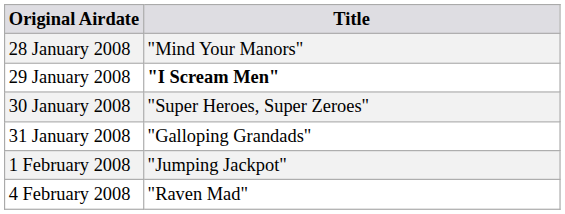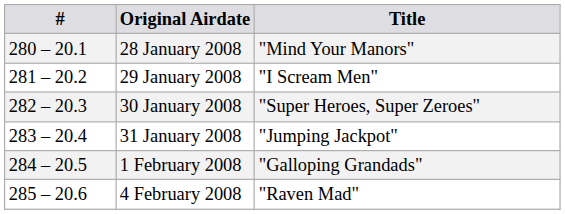+ column: # | 280 – 20.1 | 281 – 20.2 | 282 – 20.3 | 283 – 20.4 | 284 – 20.5 | 285 – 20.6
29 January 2008 | Title: bold -> normal
31 January 2008 | Title: "Galloping Grandads" -> "Jumping Jackpot"
1 February 2008 | Title: "Jumping Jackpot" -> "Galloping Grandads"
